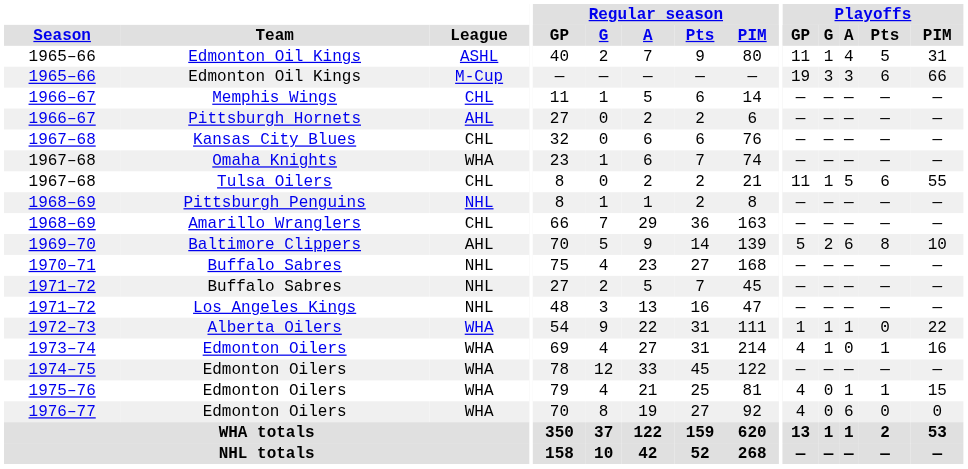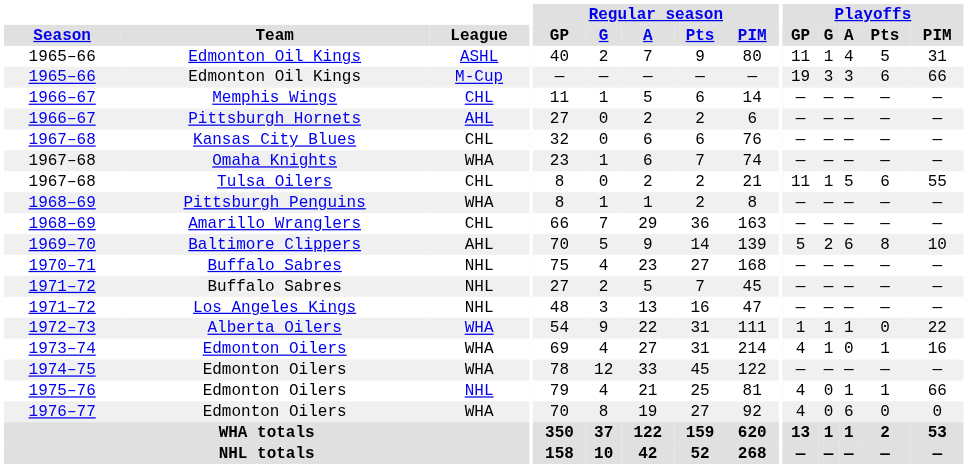Pittsburgh Penguins | League: NHL -> WHA
1975–76 / Edmonton Oilers | League: WHA -> NHL
1975–76 / Edmonton Oilers | Playoffs / PIM: 15 -> 66
